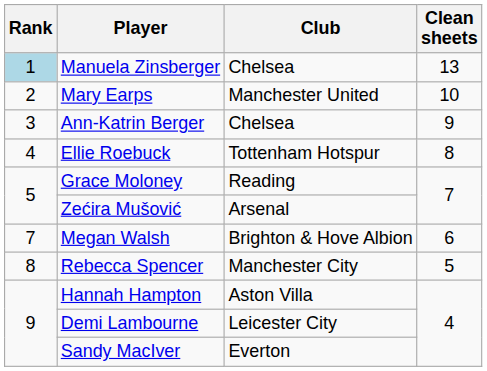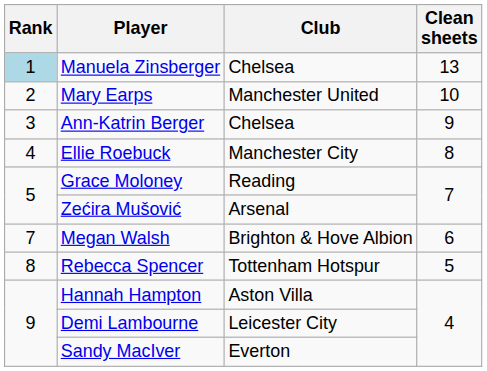Ellie Roebuck | Club: Tottenham Hotspur -> Manchester City
Rebecca Spencer | Club: Manchester City -> Tottenham Hotspur
